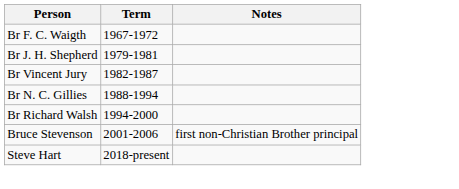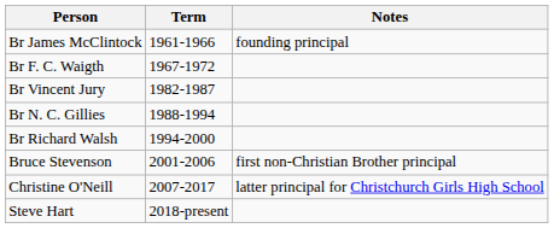+ row: Br James McClintock | 1961-1966 | founding principal
- row: Br J. H. Shepherd | 1979-1981
+ row: Christine O'Neill | 2007-2017 | latter principal for Christchurch Girls High School
